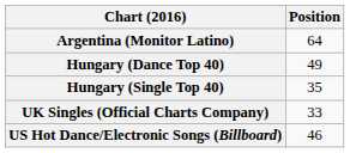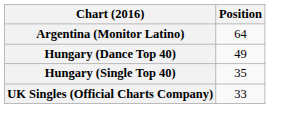- row: US Hot Dance/Electronic Songs (Billboard) | 46
